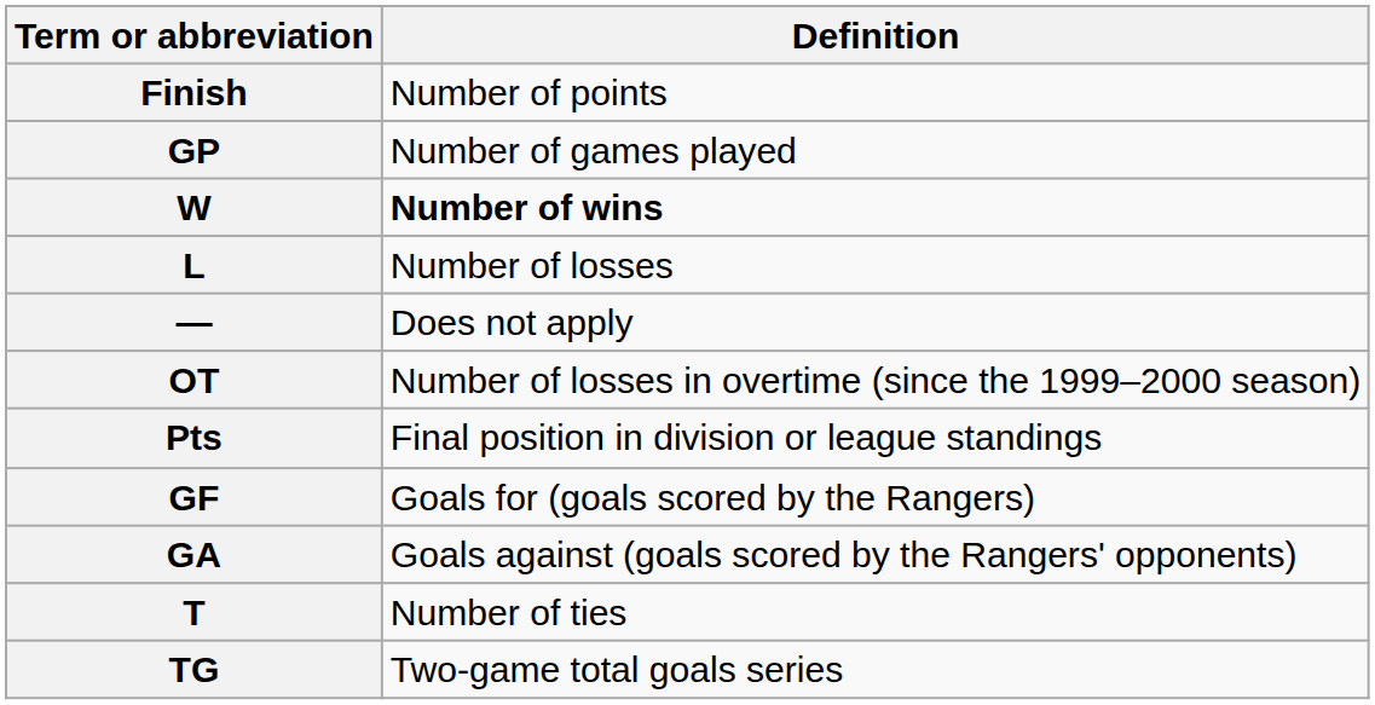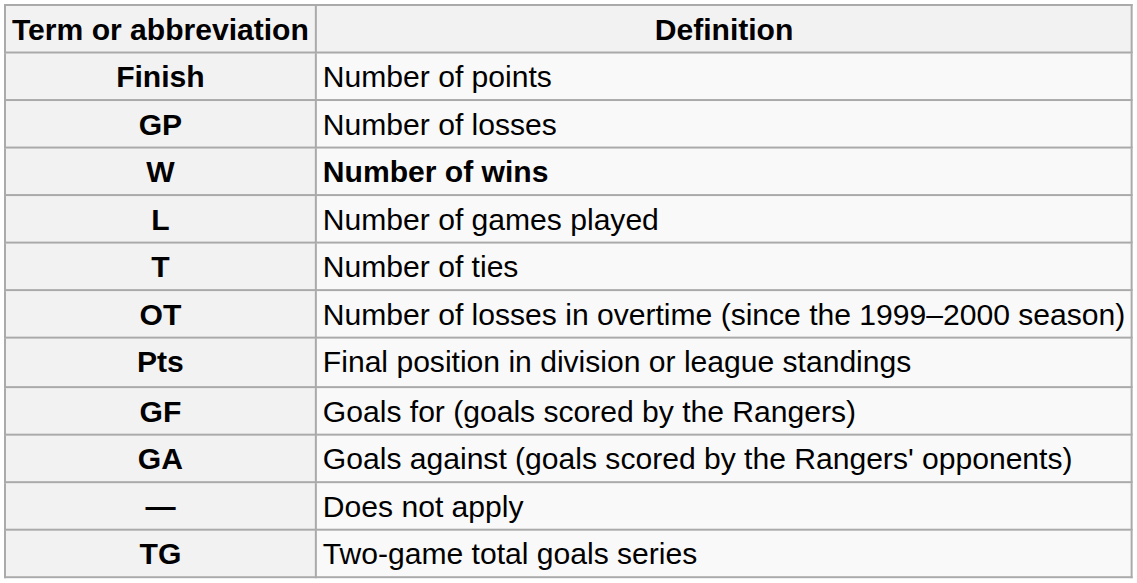GP | Definition: Number of games played -> Number of losses
L | Definition: Number of losses -> Number of games played
rows swapped: T <-> —
